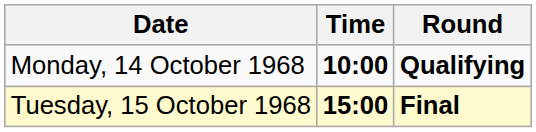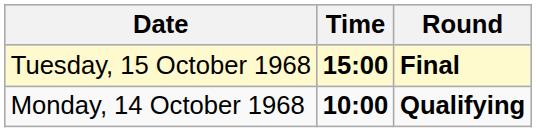rows swapped: Monday, 14 October 1968 <-> Tuesday, 15 October 1968
